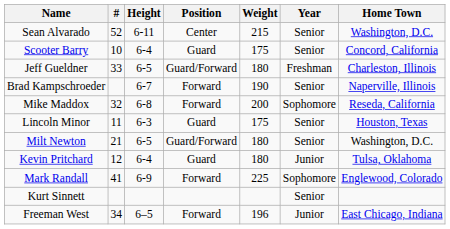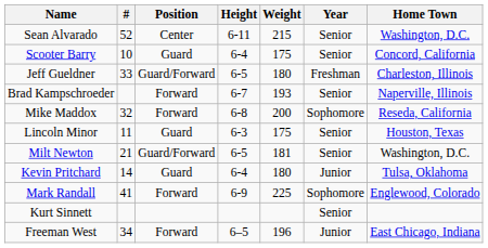columns swapped: Position <-> Height
Brad Kampschroeder | Weight: 190 -> 193
Milt Newton | Weight: 180 -> 181
Kevin Pritchard | #: 12 -> 14
